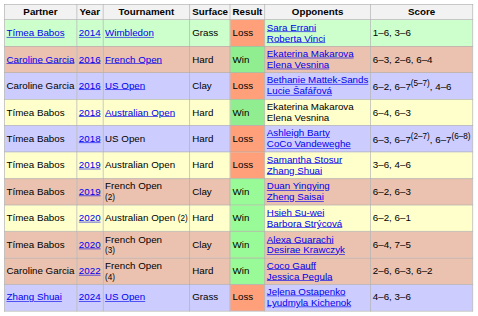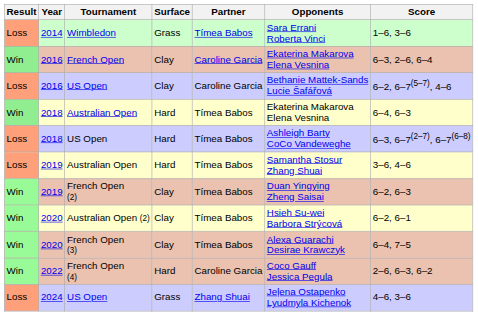columns swapped: Result <-> Partner
French Open | Surface: Hard -> Clay
Australian Open (2) | Surface: Hard -> Clay
